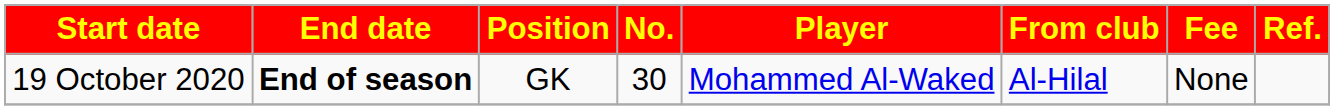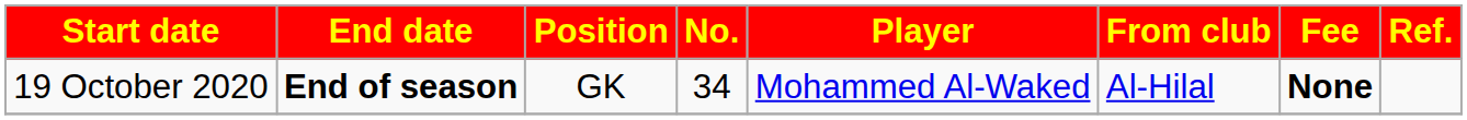19 October 2020 | No.: 30 -> 34
19 October 2020 | Fee: normal -> bold
